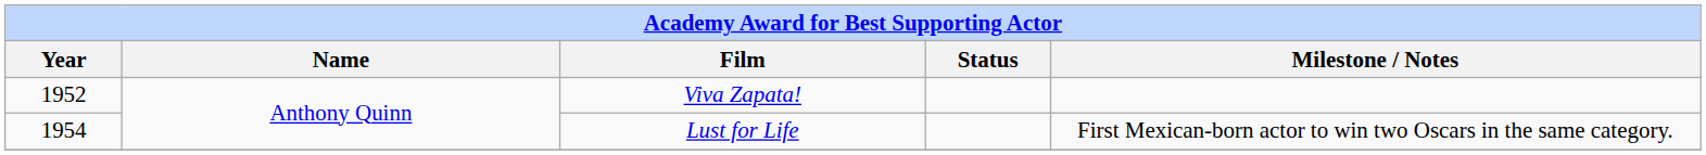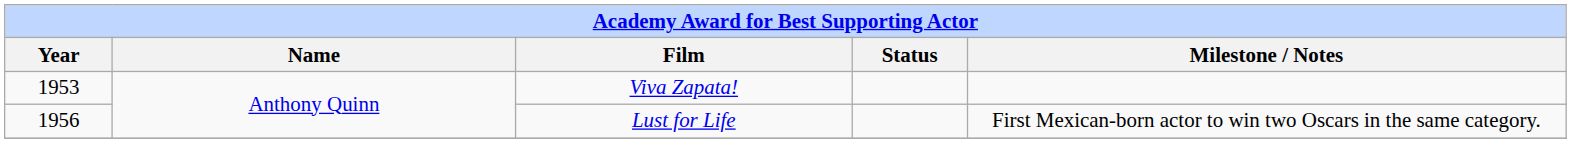Viva Zapata! | Year: 1952 -> 1953
Lust for Life | Year: 1954 -> 1956
